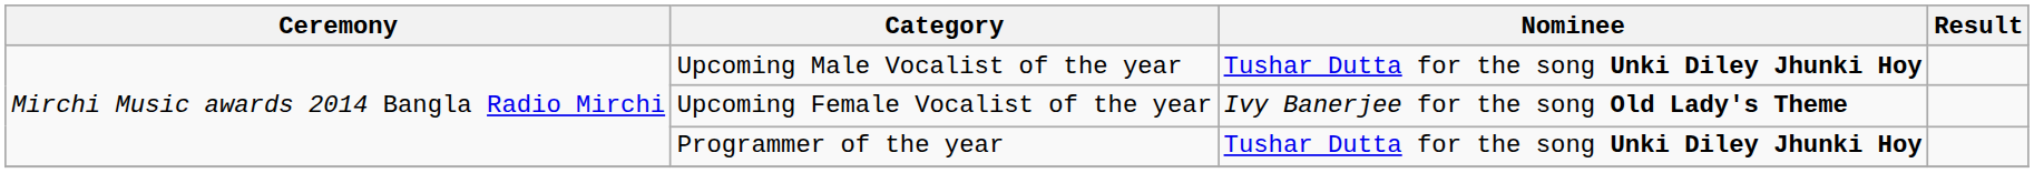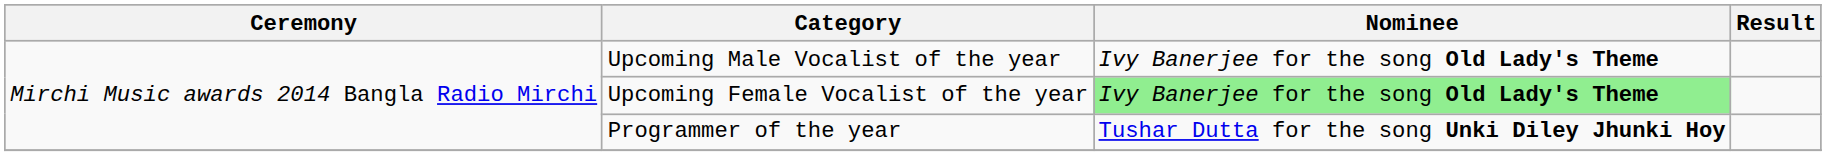Upcoming Male Vocalist of the year | Nominee: Tushar Dutta for the song Unki Diley Jhunki Hoy -> Ivy Banerjee for the song Old Lady's Theme
Upcoming Female Vocalist of the year | Nominee: no background -> lightgreen background
